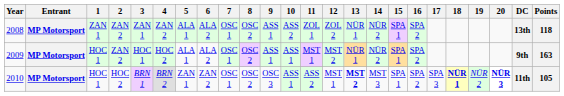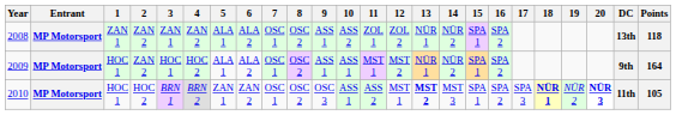2009 | Points: 163 -> 164
